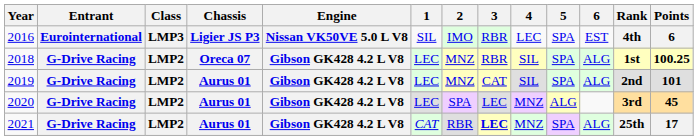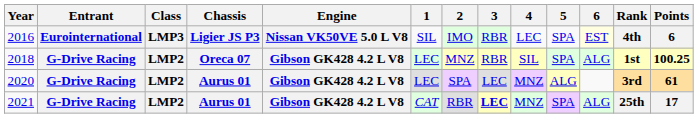2016 | 6: no background -> lightyellow background
- row: 2019 | G-Drive Racing | LMP2 | Aurus 01 | Gibson GK428 4.2 L V8 | LEC | MNZ | CAT | SIL | SPA | ALG | 2nd | 101
2020 | Points: 45 -> 61
